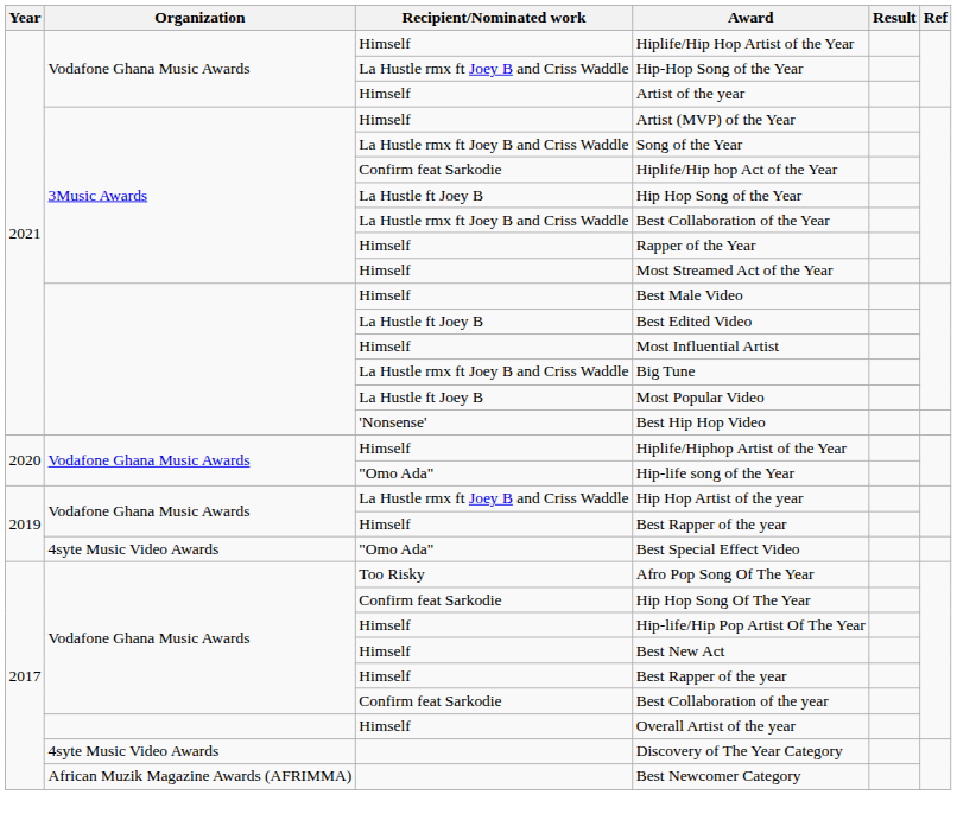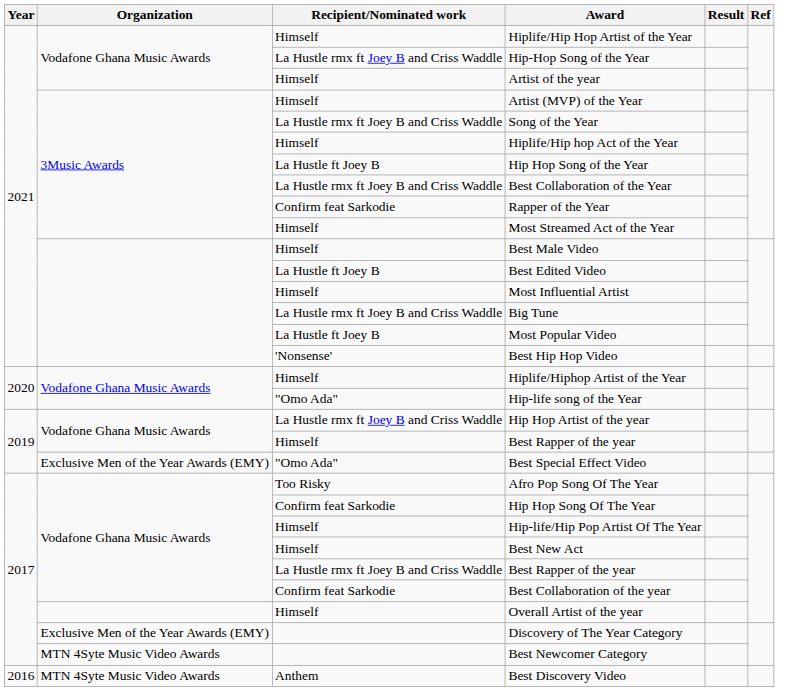Hiplife/Hip hop Act of the Year | Recipient/Nominated work: Confirm feat Sarkodie -> Himself
Rapper of the Year | Recipient/Nominated work: Himself -> Confirm feat Sarkodie
Best Special Effect Video | Organization: 4syte Music Video Awards -> Exclusive Men of the Year Awards (EMY)
2017 / Best Rapper of the year | Recipient/Nominated work: Himself -> La Hustle rmx ft Joey B and Criss Waddle
Discovery of The Year Category | Organization: 4syte Music Video Awards -> Exclusive Men of the Year Awards (EMY)
Best Newcomer Category | Organization: African Muzik Magazine Awards (AFRIMMA) -> MTN 4Syte Music Video Awards
+ row: 2016 | MTN 4Syte Music Video Awards | Anthem | Best Discovery Video
